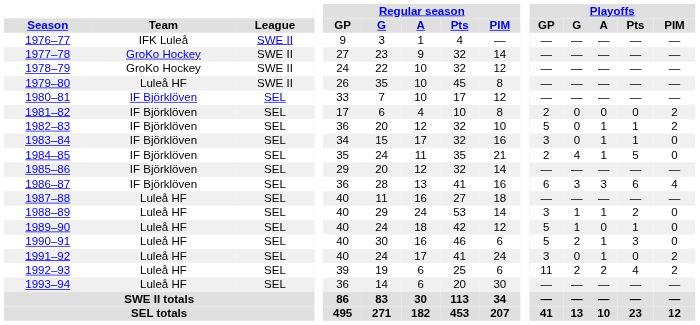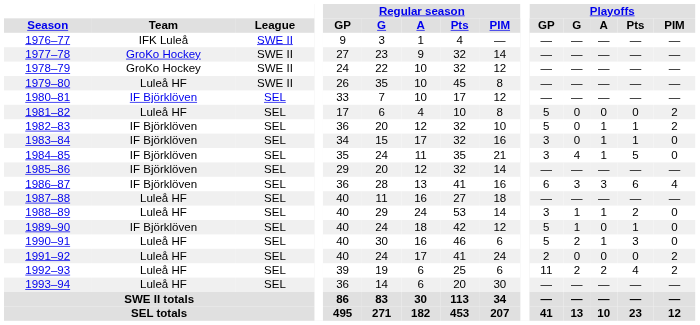1981–82 | Team: IF Björklöven -> Luleå HF
1981–82 | Playoffs / GP: 2 -> 5
1984–85 | Playoffs / GP: 2 -> 3
1989–90 | Team: Luleå HF -> IF Björklöven
1991–92 | Playoffs / GP: 3 -> 2
1991–92 | Playoffs / A: 1 -> 0
